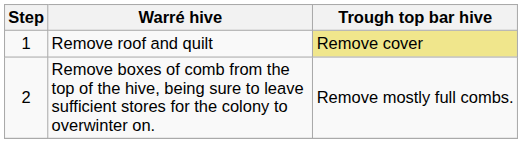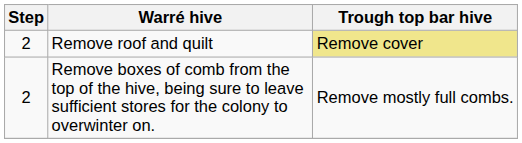Remove roof and quilt | Step: 1 -> 2
